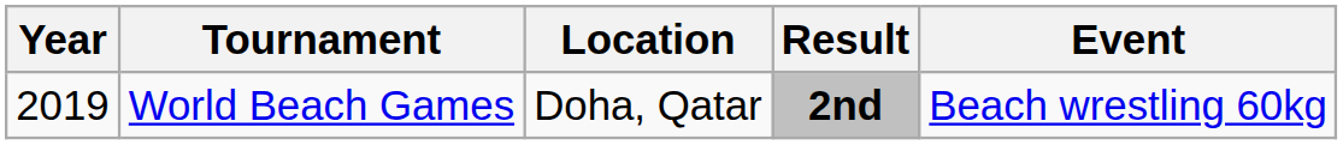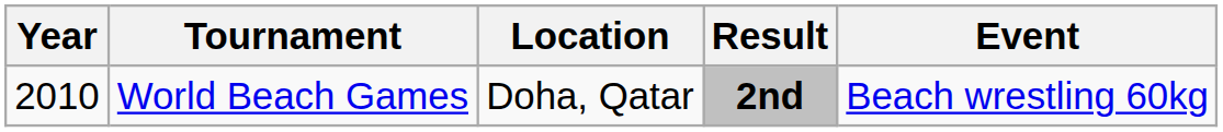World Beach Games | Year: 2019 -> 2010
